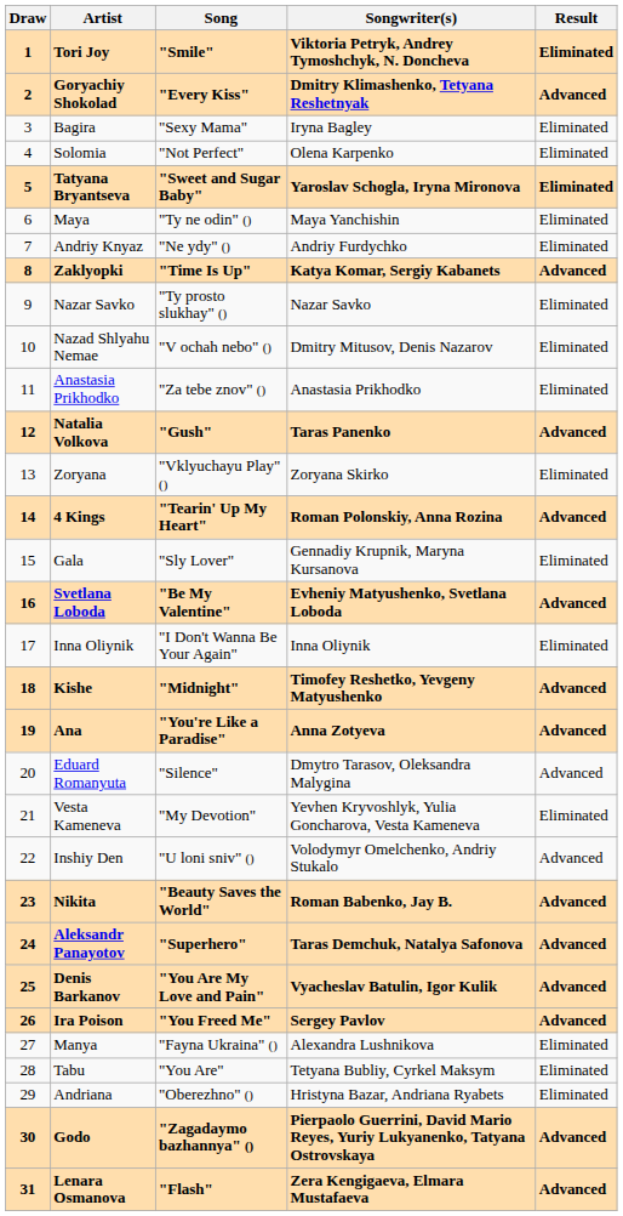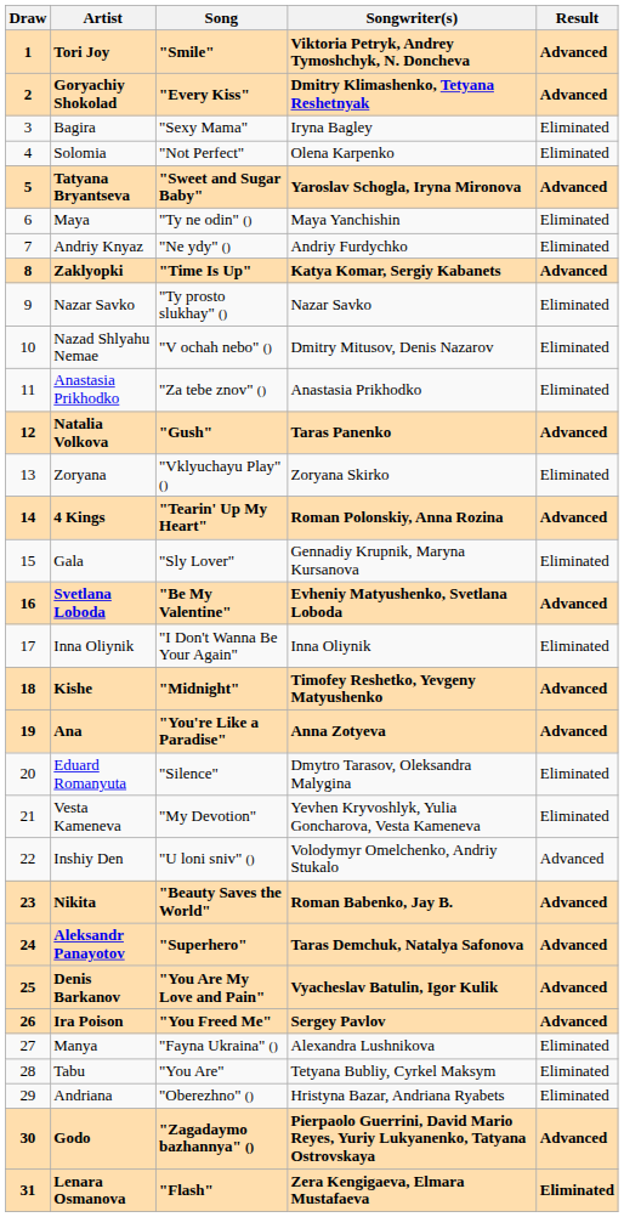Tori Joy | Result: Eliminated -> Advanced
Tatyana Bryantseva | Result: Eliminated -> Advanced
Eduard Romanyuta | Result: Advanced -> Eliminated
Lenara Osmanova | Result: Advanced -> Eliminated
